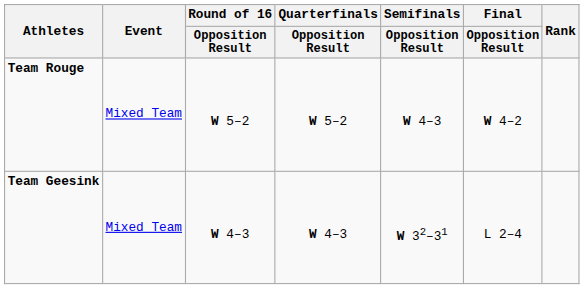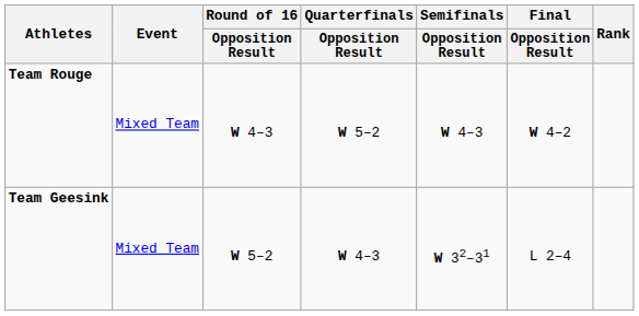Team Rouge | Round of 16 / Opposition Result: W 5–2 -> W 4–3
Team Geesink | Round of 16 / Opposition Result: W 4–3 -> W 5–2
